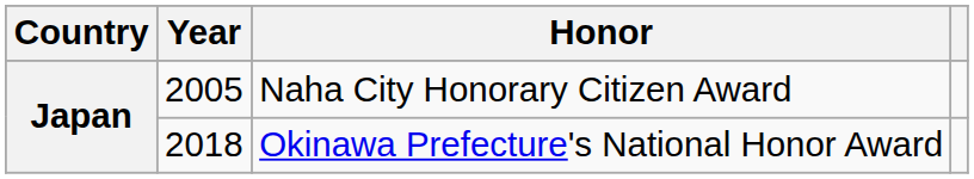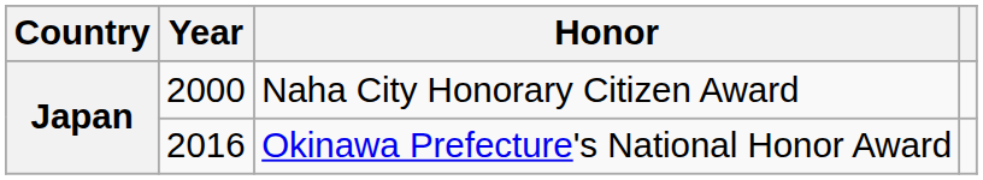Naha City Honorary Citizen Award | Year: 2005 -> 2000
Okinawa Prefecture's National Honor Award | Year: 2018 -> 2016
